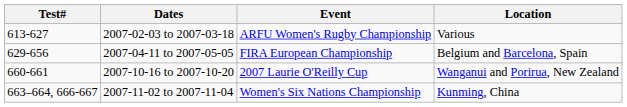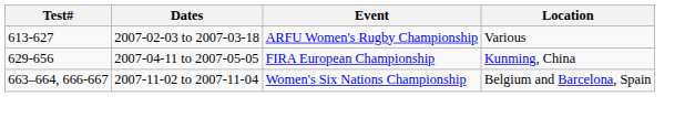2007-04-11 to 2007-05-05 | Location: Belgium and Barcelona, Spain -> Kunming, China
- row: 660-661 | 2007-10-16 to 2007-10-20 | 2007 Laurie O'Reilly Cup | Wanganui and Porirua, New Zealand
2007-11-02 to 2007-11-04 | Location: Kunming, China -> Belgium and Barcelona, Spain
